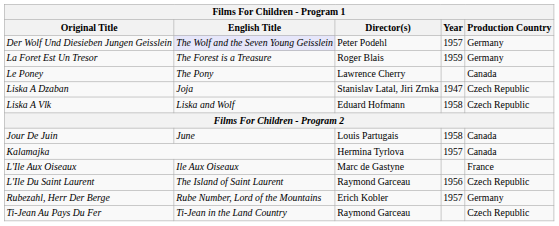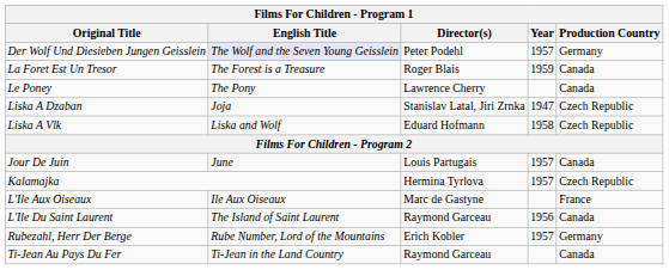La Foret Est Un Tresor | Production Country: Germany -> Canada
Jour De Juin | Year: 1958 -> 1957
Kalamajka | Production Country: Canada -> Czech Republic
L'Ile Du Saint Laurent | Production Country: Czech Republic -> Canada
Ti-Jean Au Pays Du Fer | Production Country: Czech Republic -> Canada
